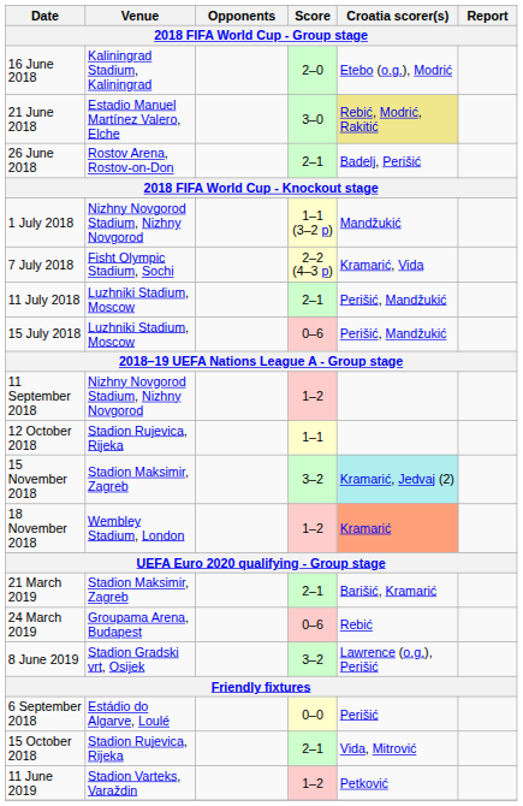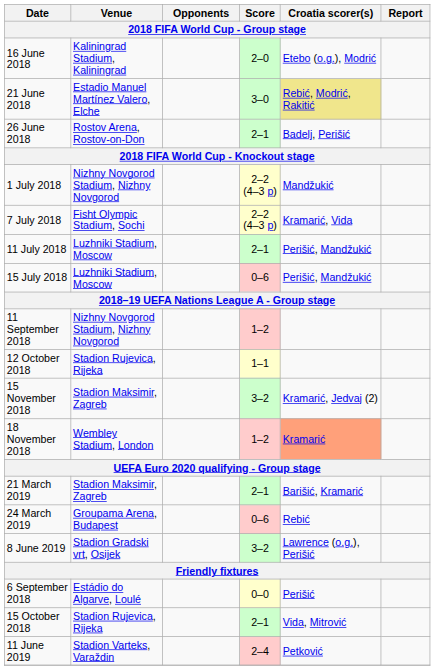1 July 2018 | Score: 1–1 (3–2 p) -> 2–2 (4–3 p)
15 November 2018 | Croatia scorer(s): paleturquoise background -> no background
11 June 2019 | Score: 1–2 -> 2–4
